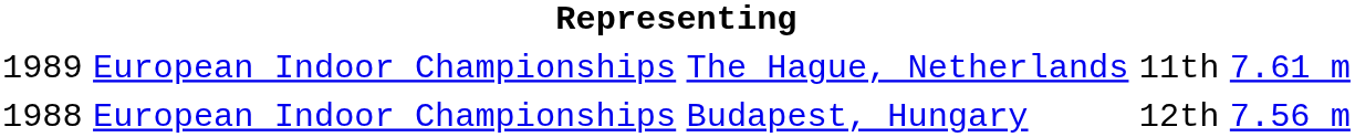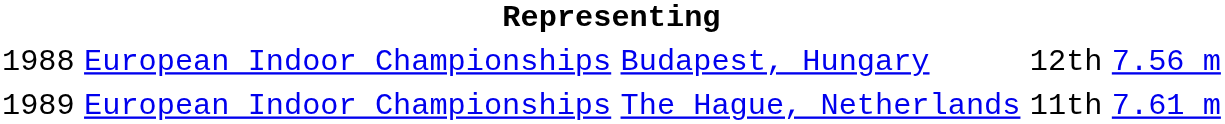rows swapped: Budapest, Hungary <-> The Hague, Netherlands
